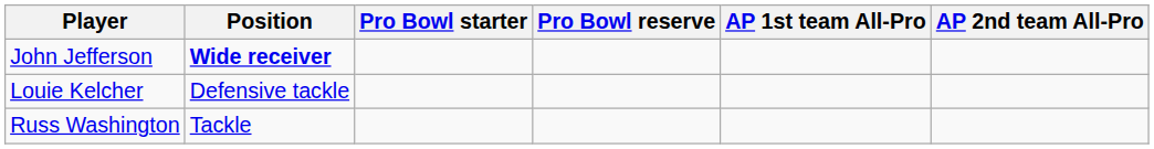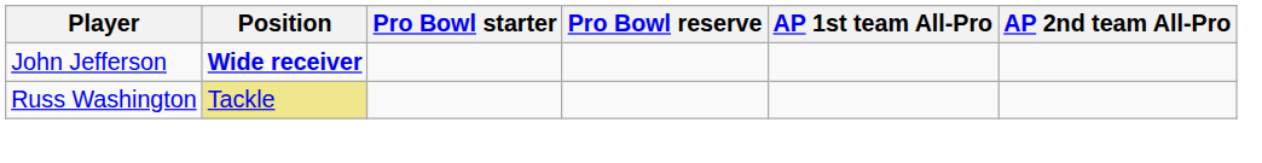- row: Louie Kelcher | Defensive tackle
Russ Washington | Position: no background -> khaki background
